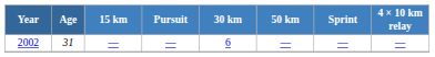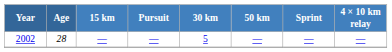2002 | Age: 31 -> 28
2002 | 30 km: 6 -> 5
